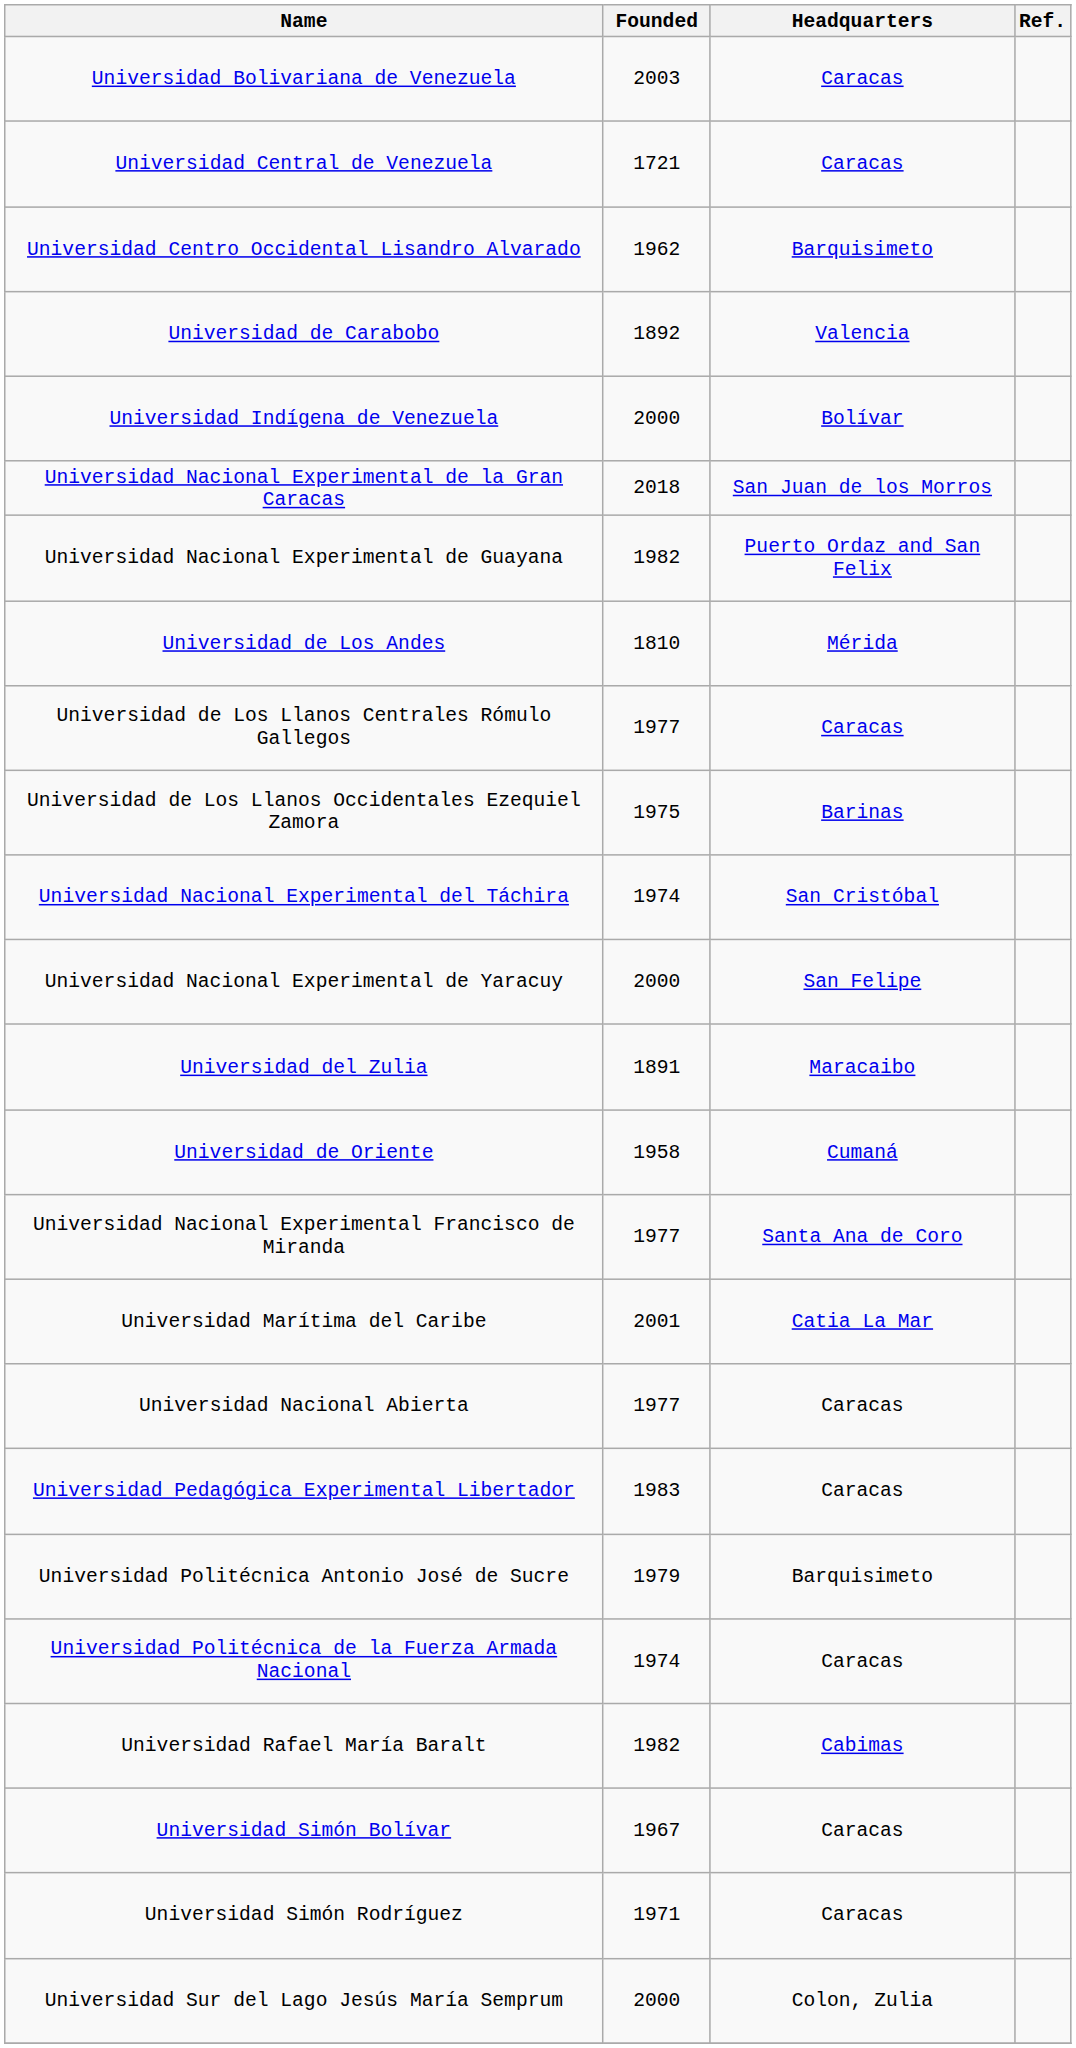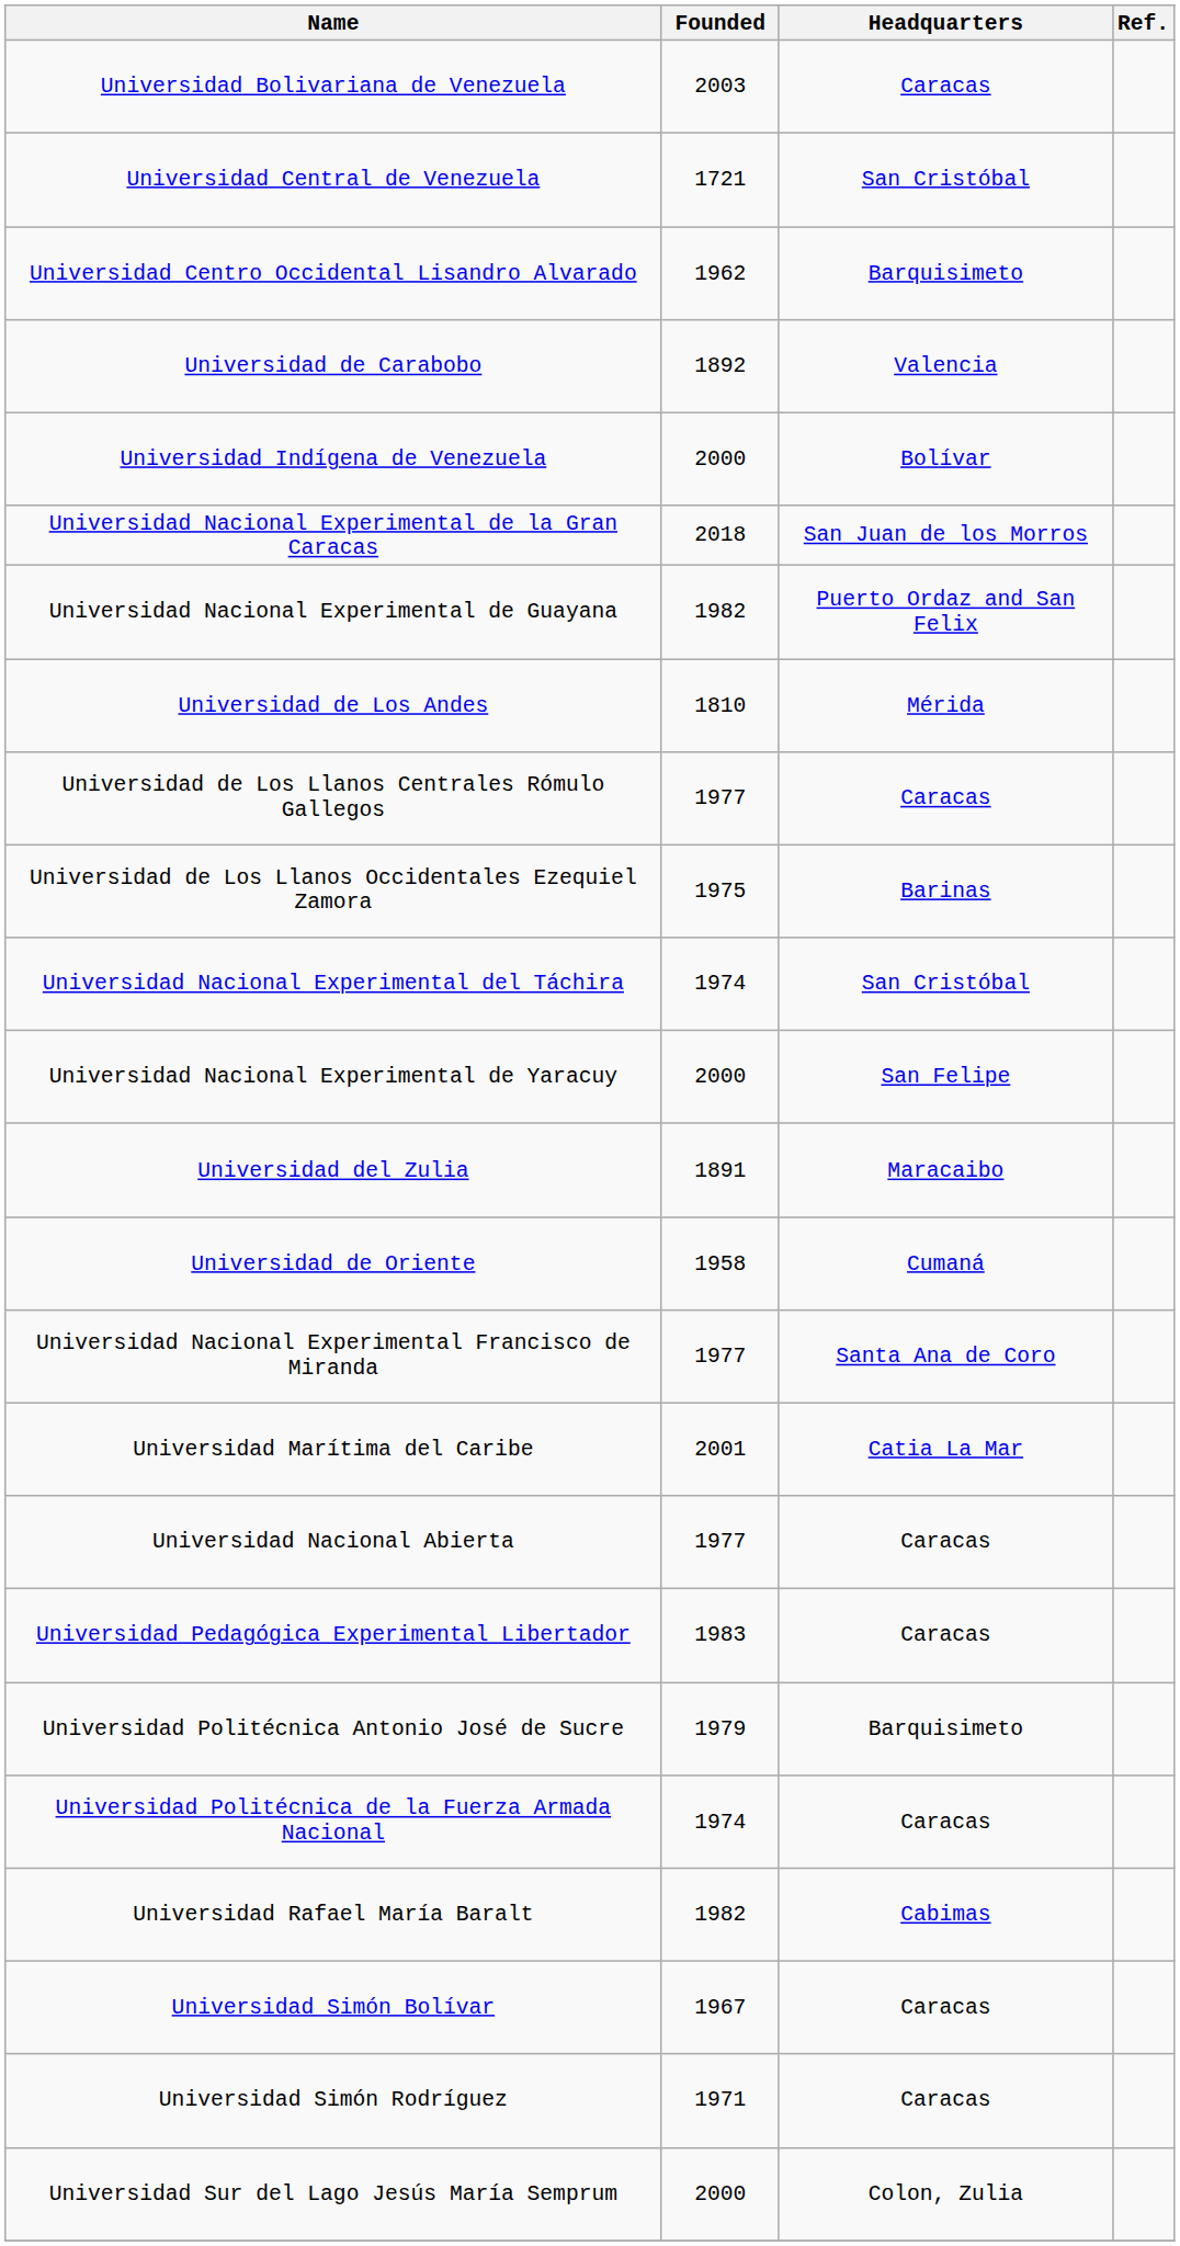Universidad Central de Venezuela | Headquarters: Caracas -> San Cristóbal
